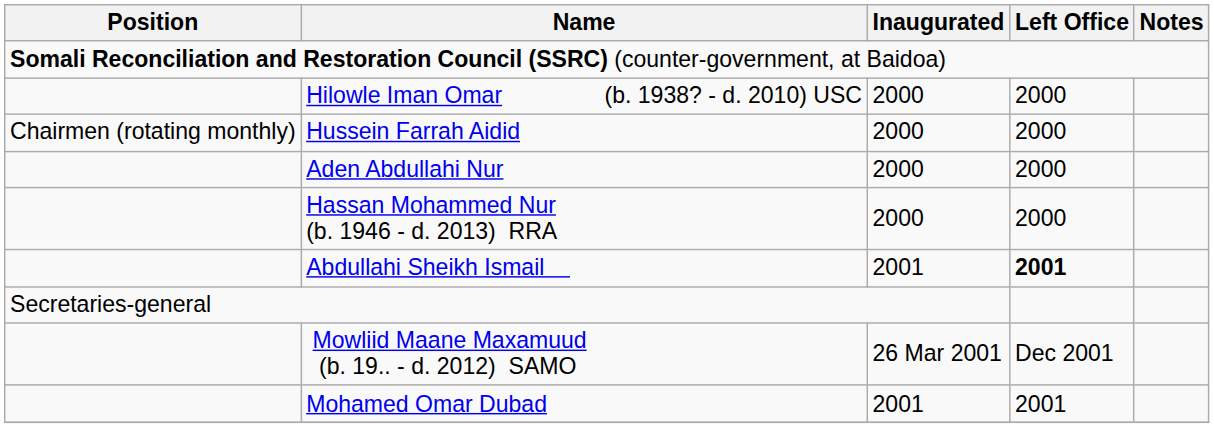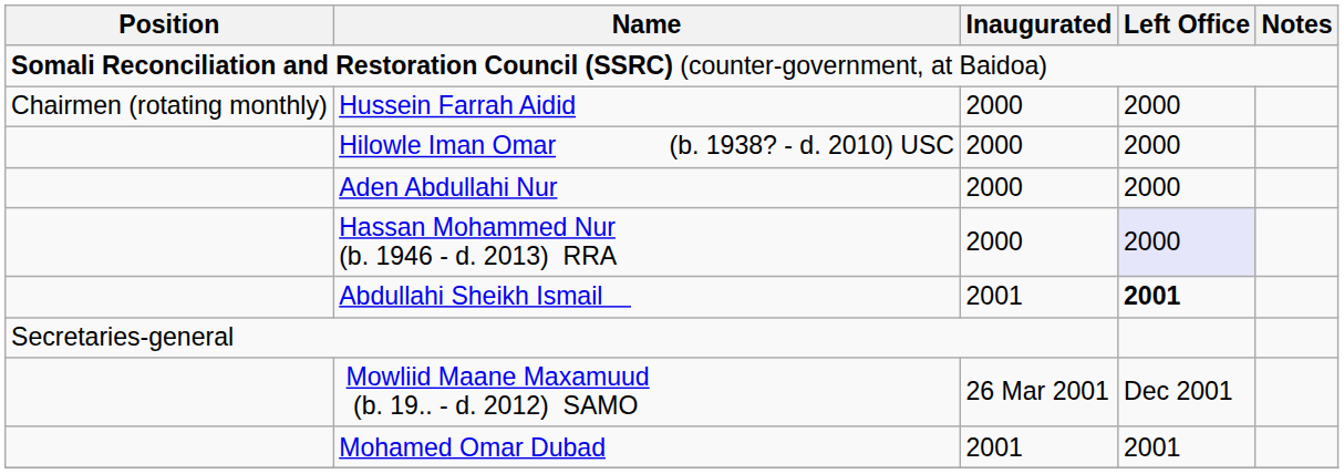rows swapped: Hussein Farrah Aidid <-> Hilowle Iman Omar (b. 1938? - d. 2010) USC
Hassan Mohammed Nur (b. 1946 - d. 2013) RRA | Left Office: no background -> lavender background
